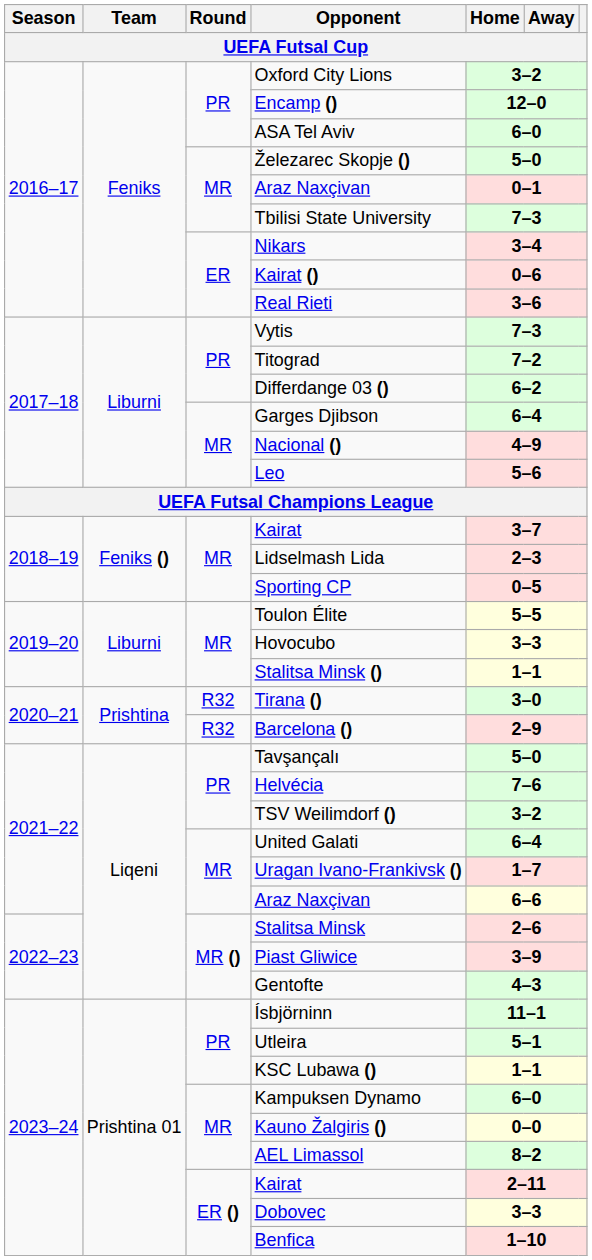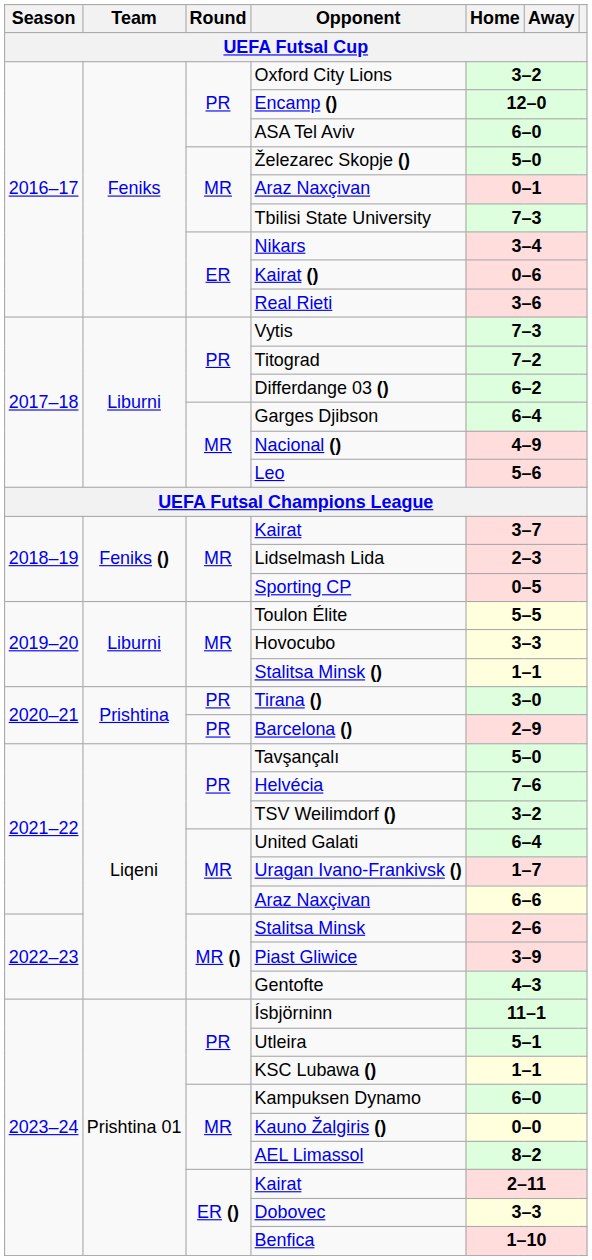Tirana () | Round: R32 -> PR
Barcelona () | Round: R32 -> PR
